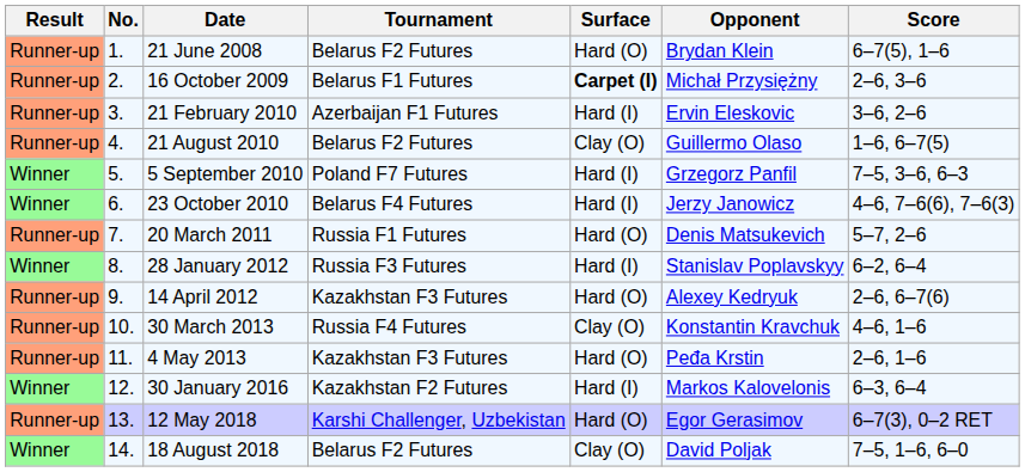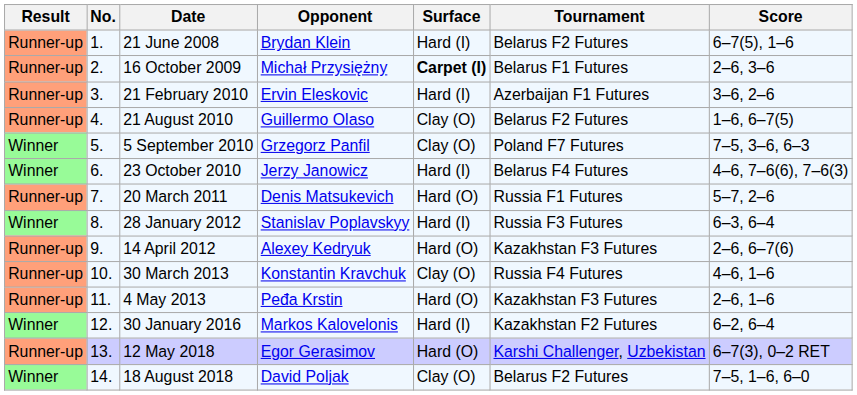columns swapped: Tournament <-> Opponent
21 June 2008 | Surface: Hard (O) -> Hard (I)
5 September 2010 | Surface: Hard (I) -> Clay (O)
28 January 2012 | Score: 6–2, 6–4 -> 6–3, 6–4
30 January 2016 | Score: 6–3, 6–4 -> 6–2, 6–4
